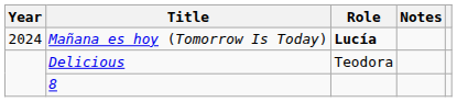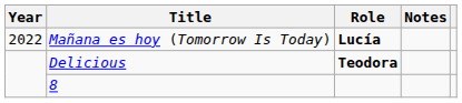Mañana es hoy (Tomorrow Is Today) | Year: 2024 -> 2022
Delicious | Role: normal -> bold
